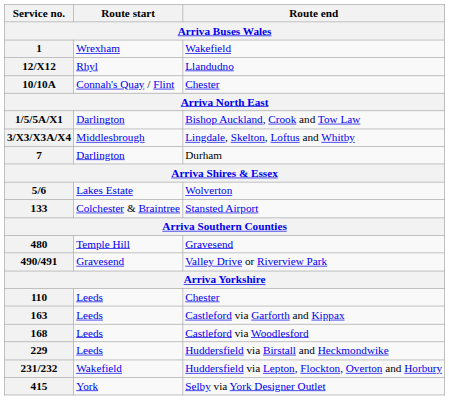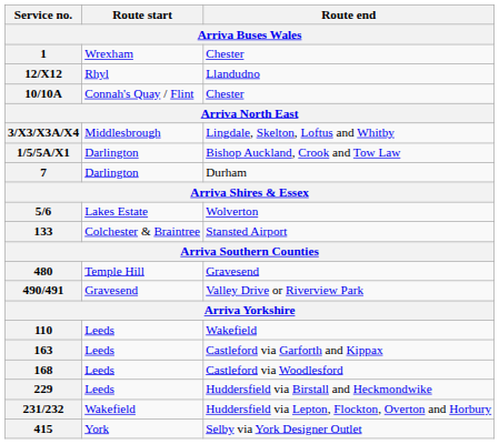1 | Route end: Wakefield -> Chester
rows swapped: 1/5/5A/X1 <-> 3/X3/X3A/X4
110 | Route end: Chester -> Wakefield
